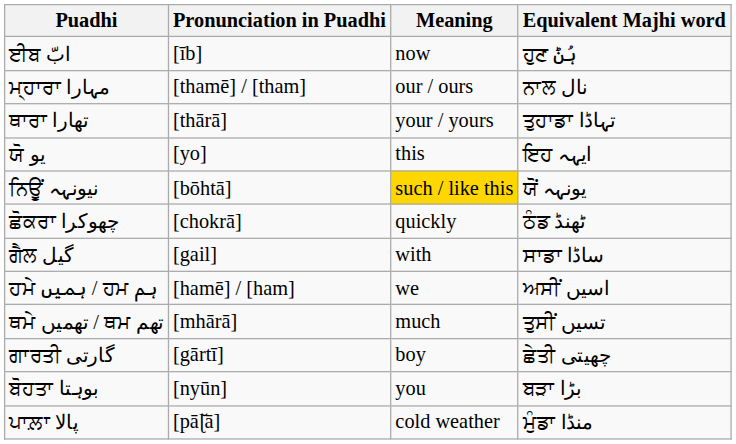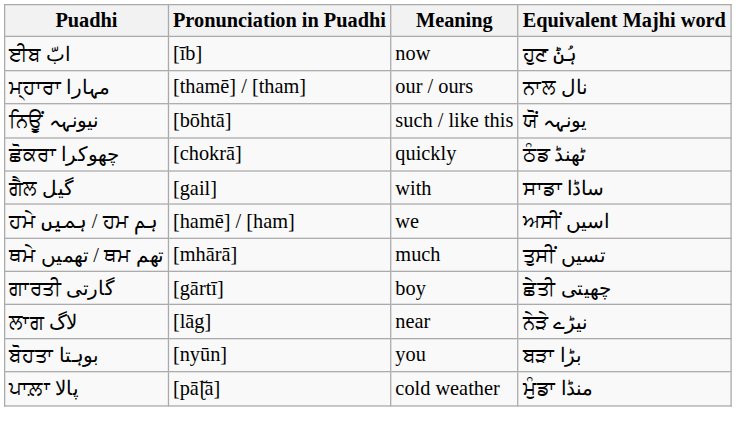- row: ਥਾਰਾ تھارا | [thārā] | your / yours | ਤੁਹਾਡਾ تہاڈا
- row: ਯੋ یو | [yo] | this | ਇਹ ایہہ
ਨਿਊਂ نیونہہ | Meaning: gold background -> no background
+ row: ਲਾਗ لاگ | [lāg] | near | ਨੇੜੇ نیڑے
